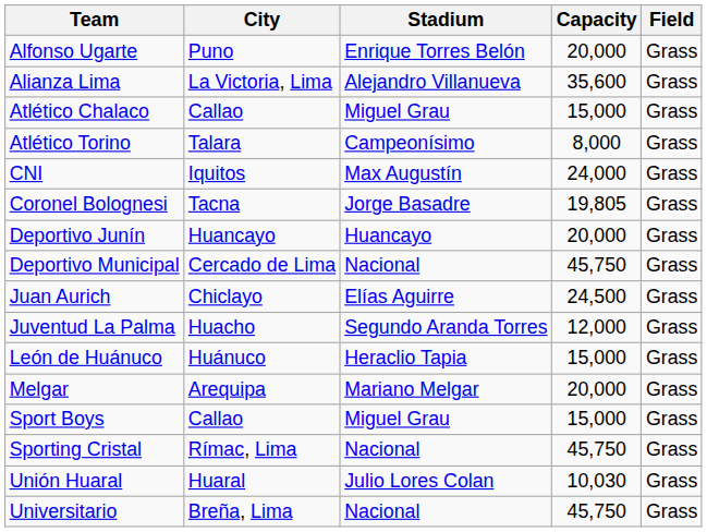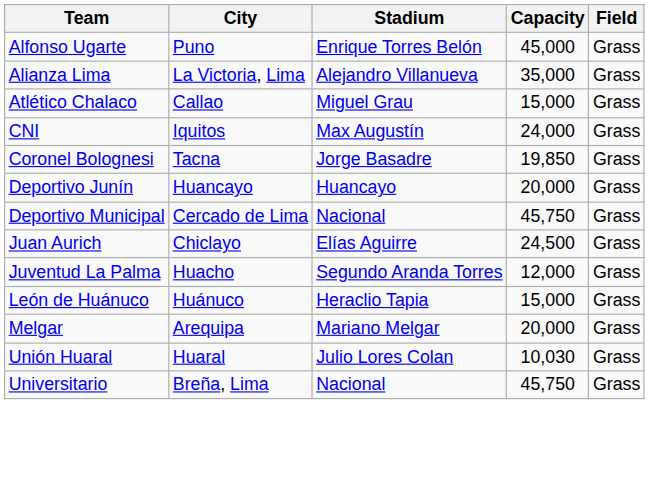Alfonso Ugarte | Capacity: 20,000 -> 45,000
Alianza Lima | Capacity: 35,600 -> 35,000
- row: Atlético Torino | Talara | Campeonísimo | 8,000 | Grass
Coronel Bolognesi | Capacity: 19,805 -> 19,850
- row: Sport Boys | Callao | Miguel Grau | 15,000 | Grass
- row: Sporting Cristal | Rímac, Lima | Nacional | 45,750 | Grass
